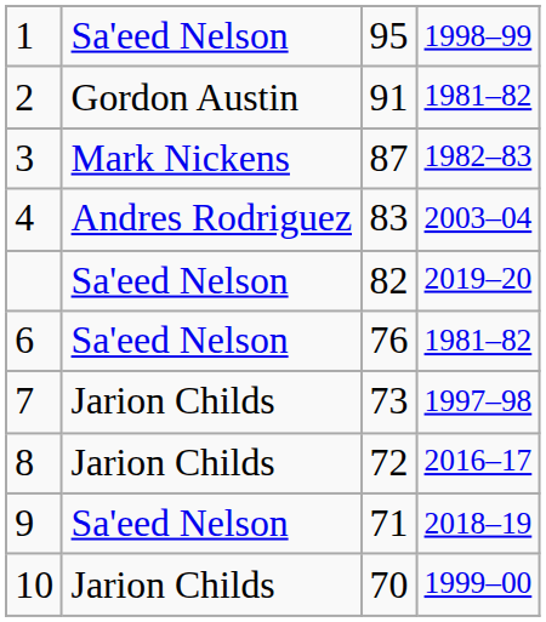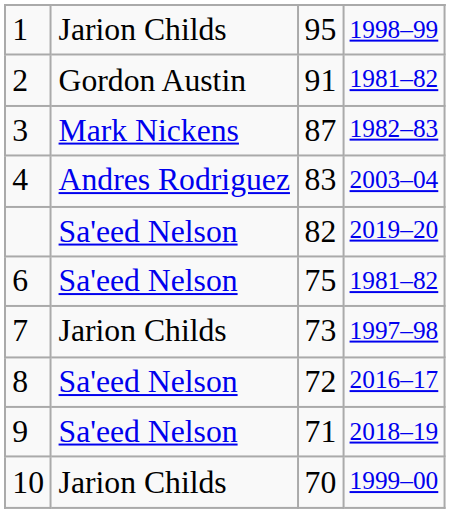1 | column 2: Sa'eed Nelson -> Jarion Childs
6 | column 3: 76 -> 75
8 | column 2: Jarion Childs -> Sa'eed Nelson
